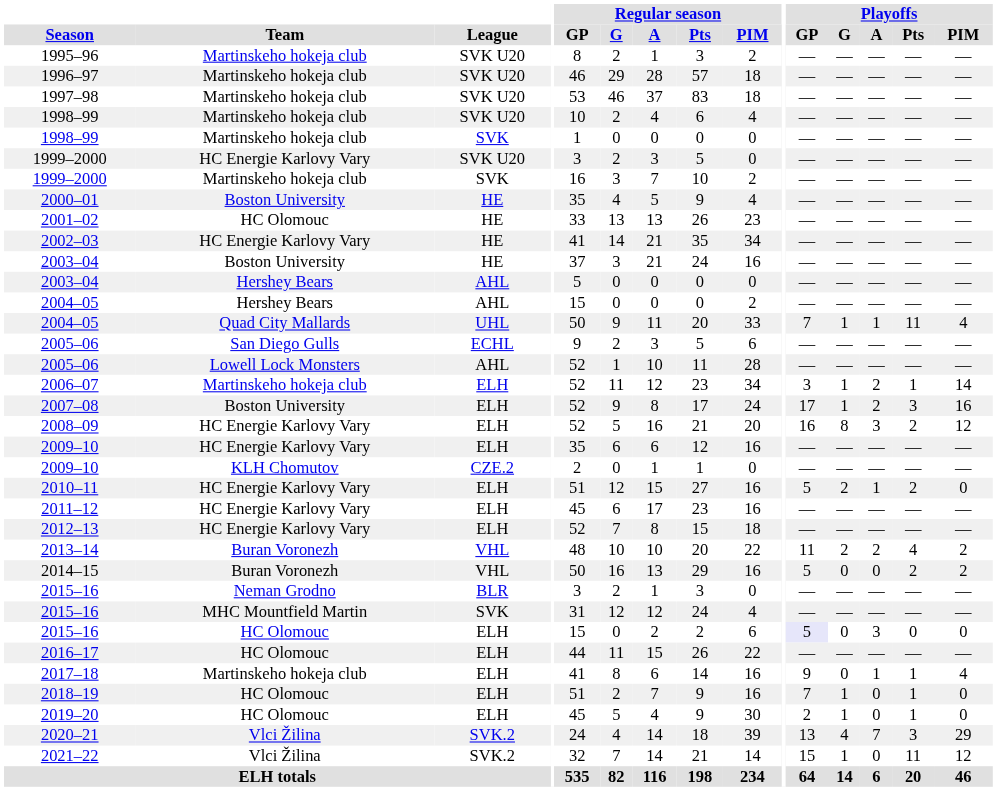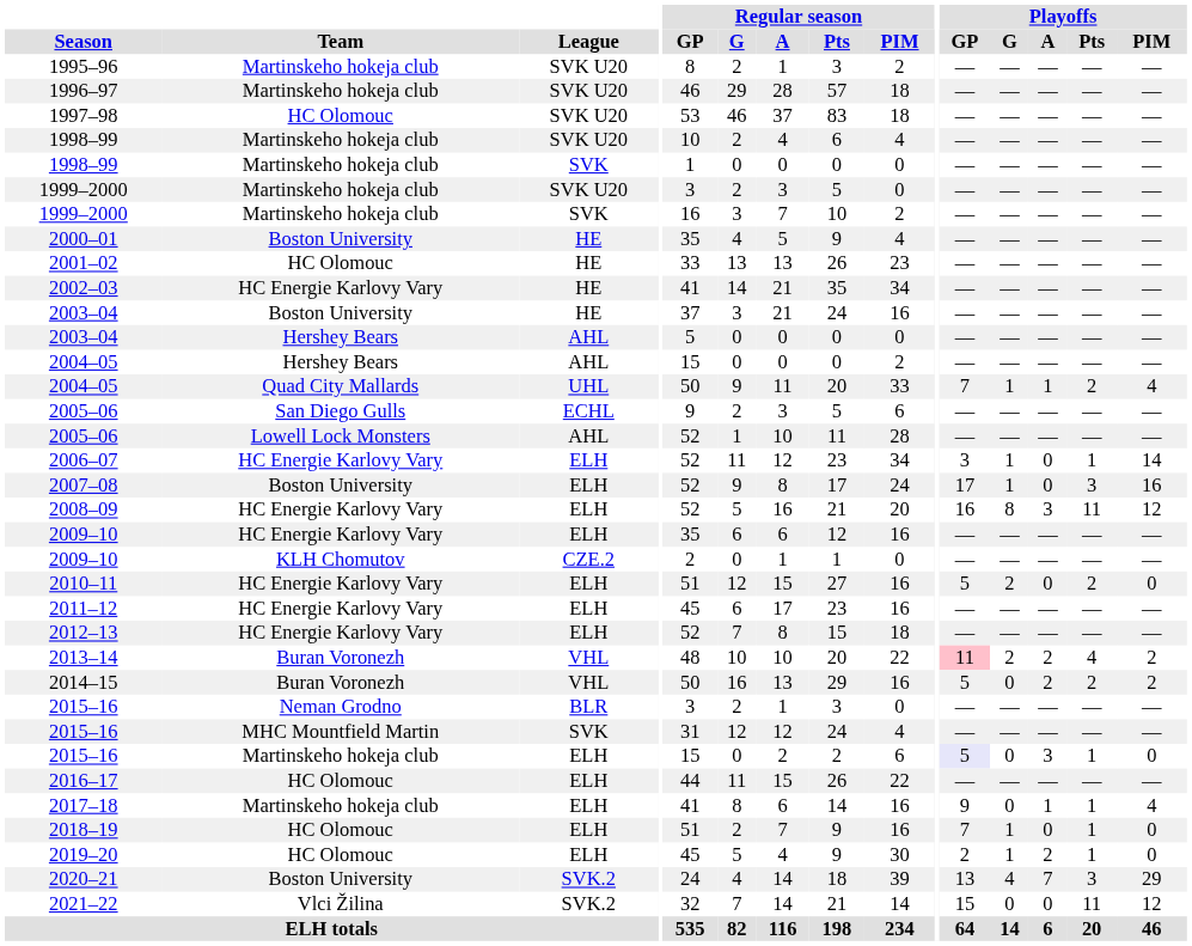1997–98 | Team: Martinskeho hokeja club -> HC Olomouc
1999–2000 / SVK U20 | Team: HC Energie Karlovy Vary -> Martinskeho hokeja club
2004–05 / UHL | Playoffs / Pts: 11 -> 2
2006–07 | Team: Martinskeho hokeja club -> HC Energie Karlovy Vary
2006–07 | Playoffs / A: 2 -> 0
2007–08 | Playoffs / A: 2 -> 0
2008–09 | Playoffs / Pts: 2 -> 11
2010–11 | Playoffs / A: 1 -> 0
2013–14 | Playoffs / GP: no background -> pink background
2014–15 | Playoffs / A: 0 -> 2
2015–16 / ELH | Team: HC Olomouc -> Martinskeho hokeja club
2015–16 / ELH | Playoffs / Pts: 0 -> 1
2019–20 | Playoffs / A: 0 -> 2
2020–21 | Team: Vlci Žilina -> Boston University
2021–22 | Playoffs / G: 1 -> 0
